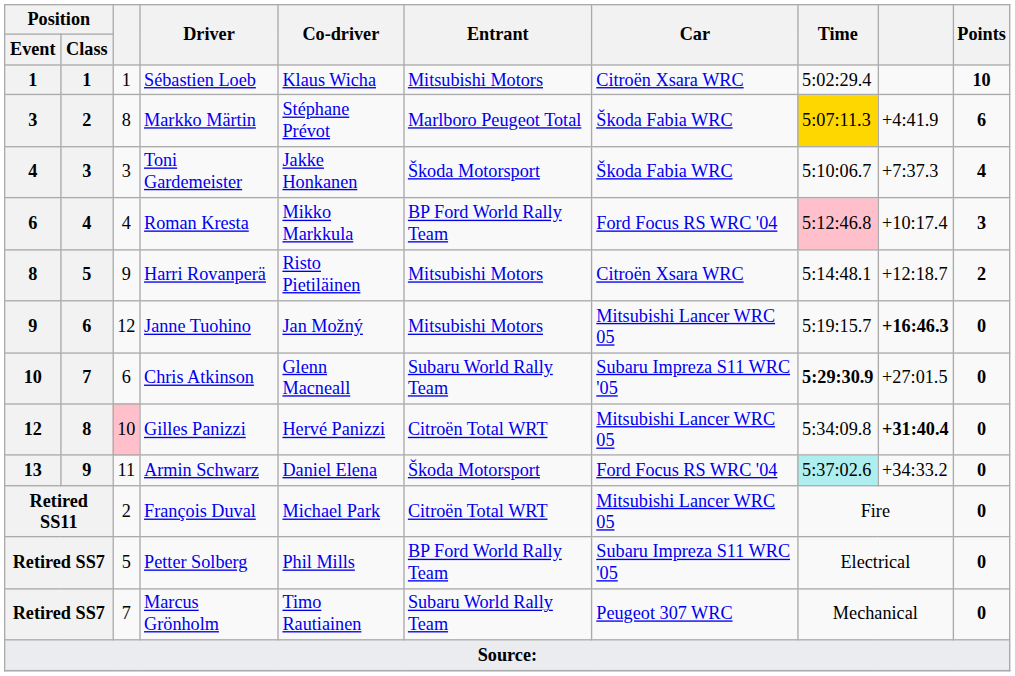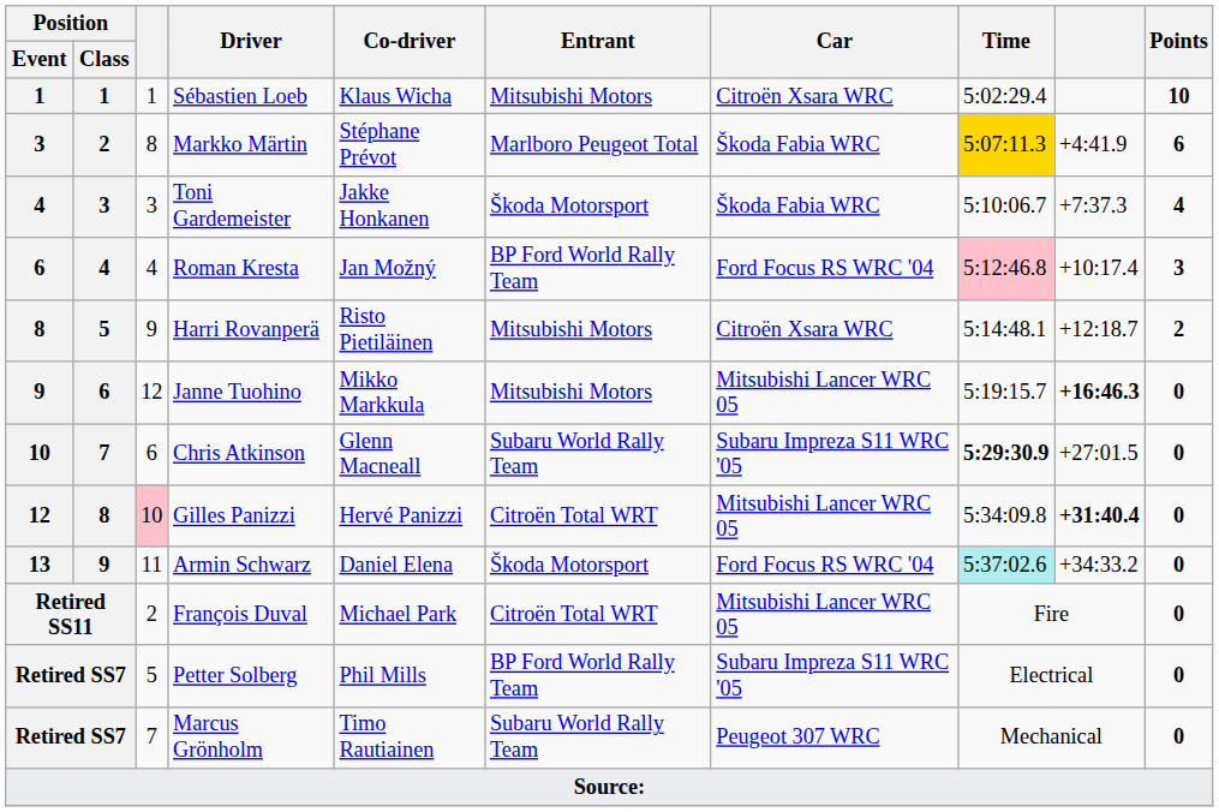Roman Kresta | Co-driver: Mikko Markkula -> Jan Možný
Janne Tuohino | Co-driver: Jan Možný -> Mikko Markkula
